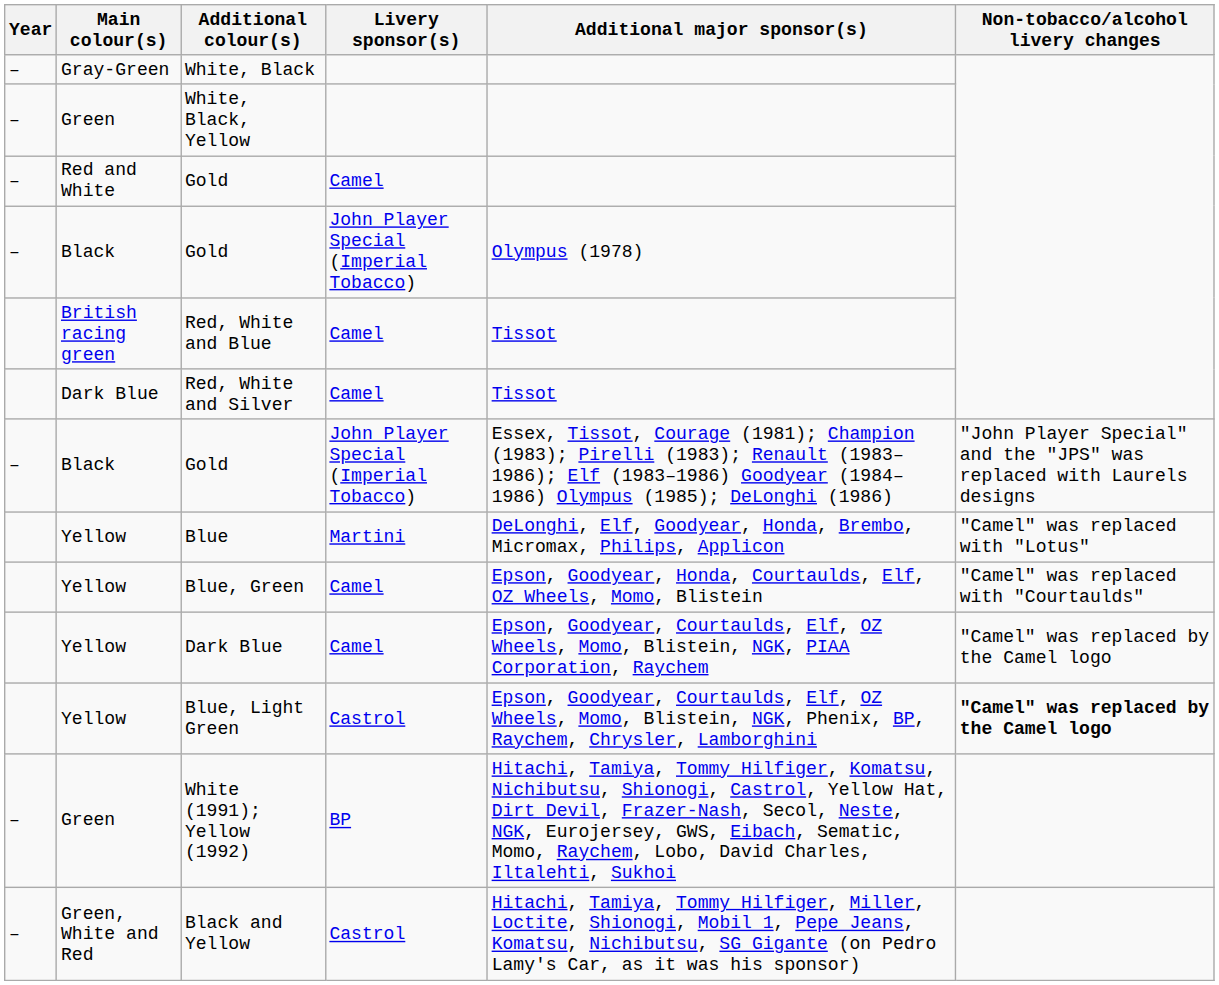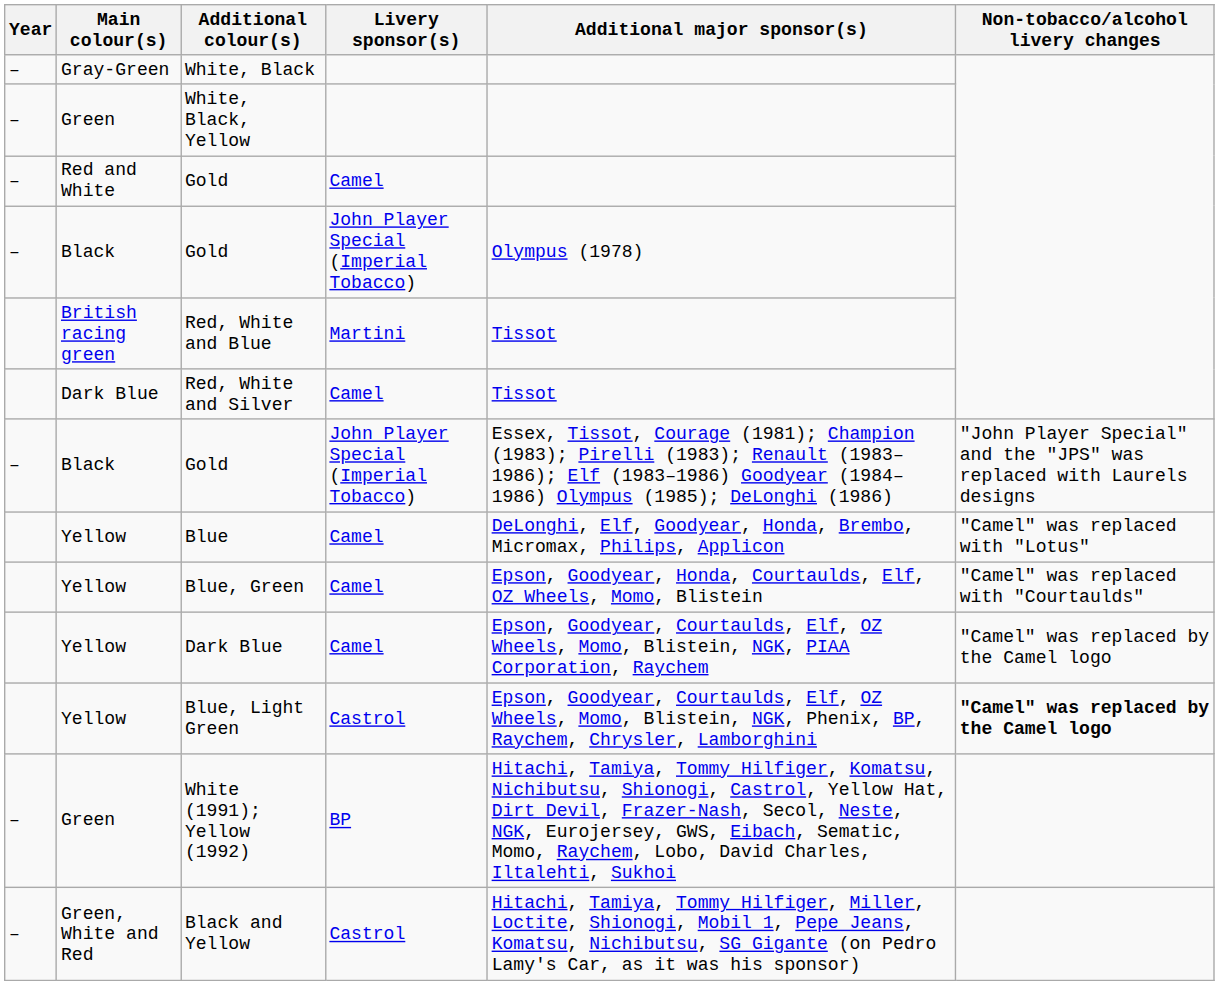Red, White and Blue | Livery sponsor(s): Camel -> Martini
Blue | Livery sponsor(s): Martini -> Camel
